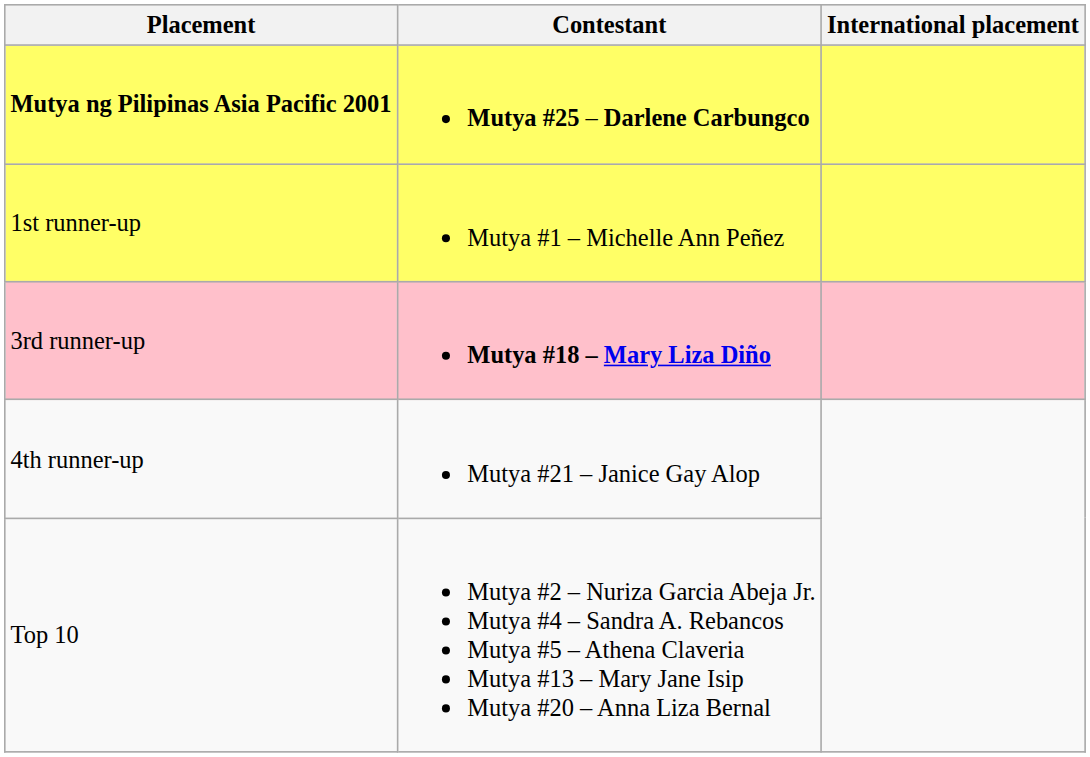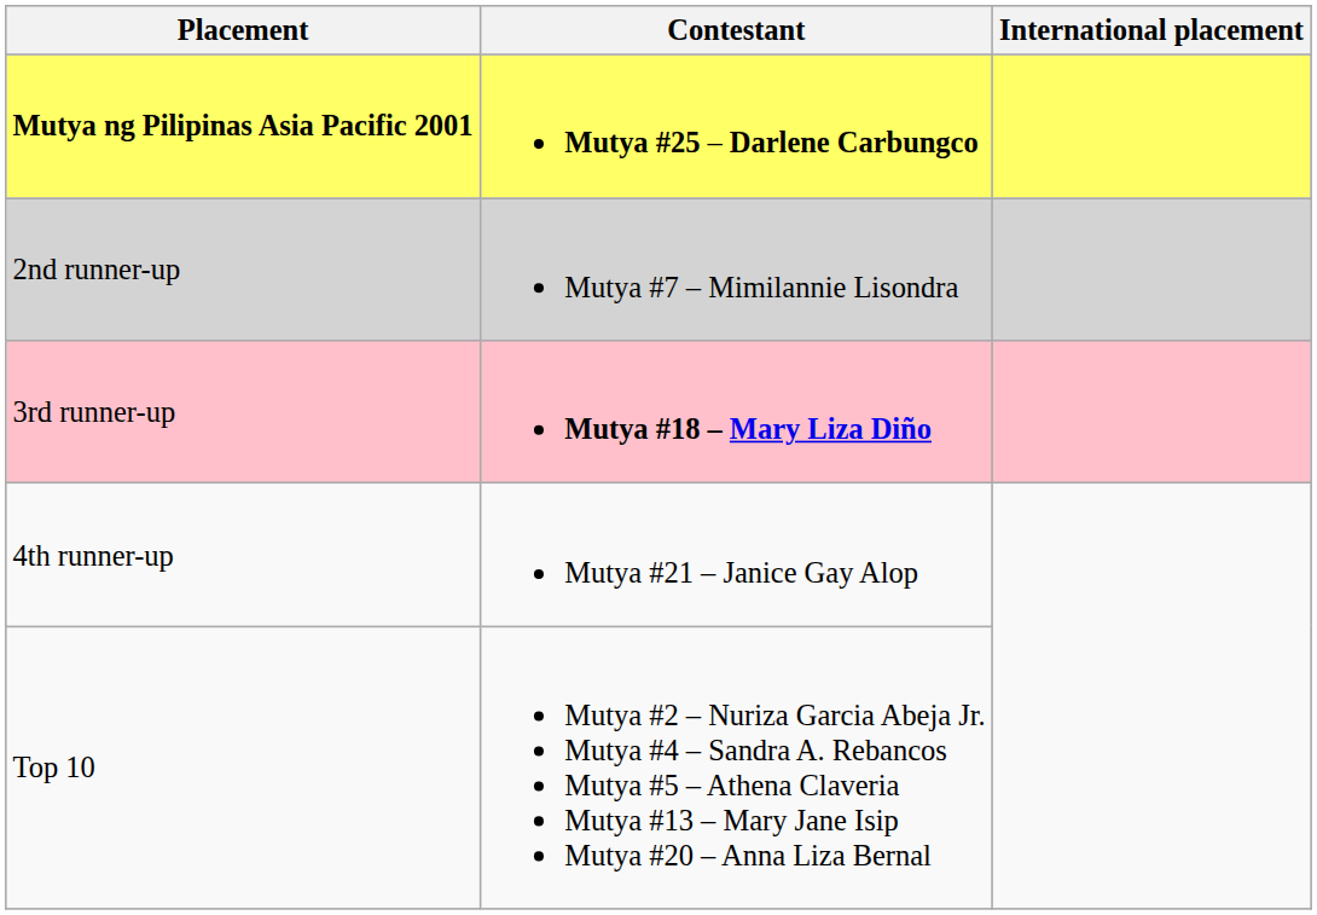- row: 1st runner-up | Mutya #1 – Michelle Ann Peñez
+ row: 2nd runner-up | Mutya #7 – Mimilannie Lisondra
